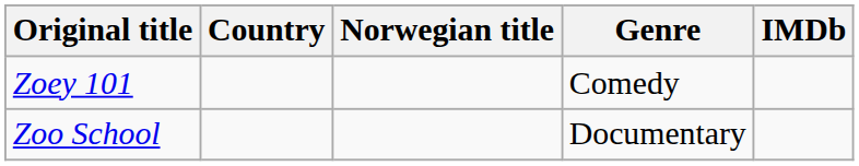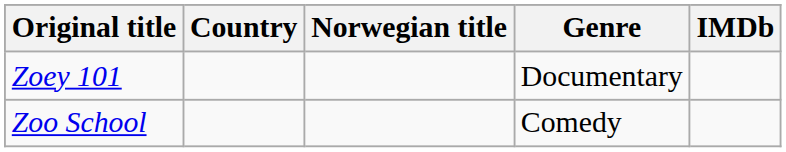Zoey 101 | Genre: Comedy -> Documentary
Zoo School | Genre: Documentary -> Comedy
